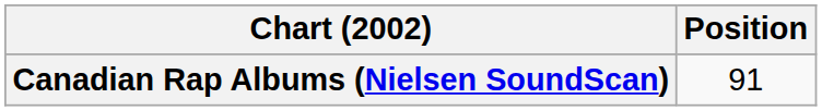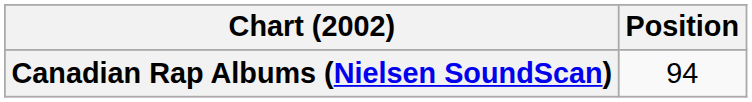Canadian Rap Albums (Nielsen SoundScan) | Position: 91 -> 94
